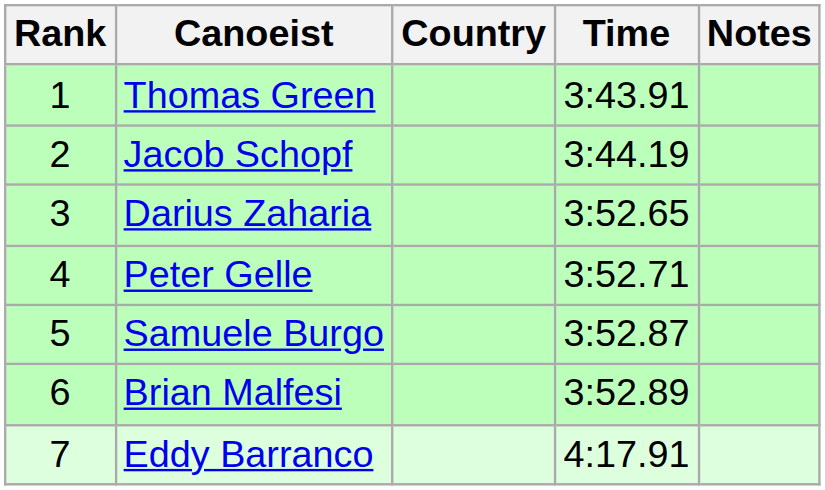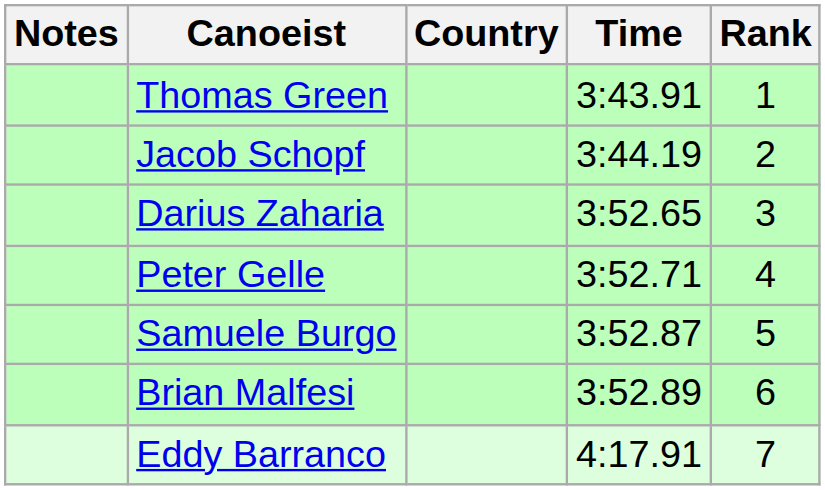columns swapped: Rank <-> Notes
